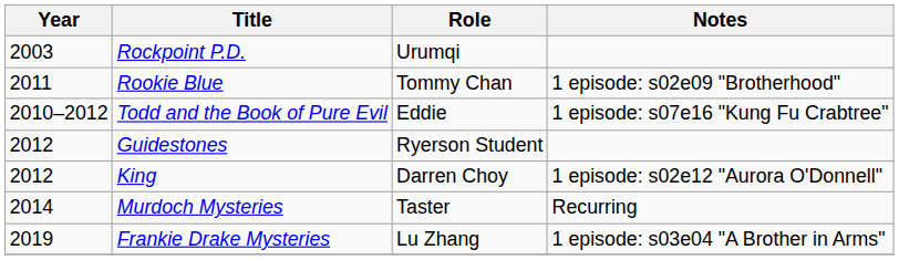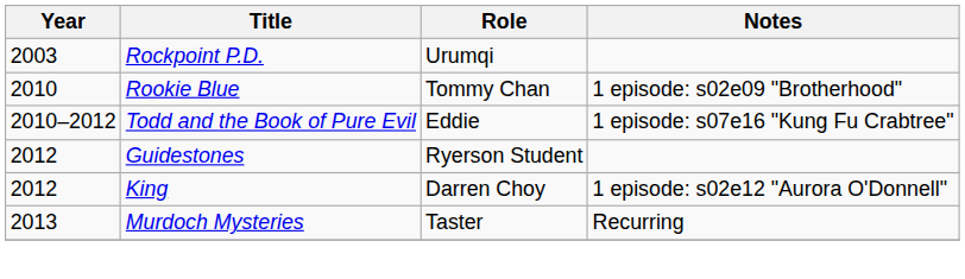Rookie Blue | Year: 2011 -> 2010
Murdoch Mysteries | Year: 2014 -> 2013
- row: 2019 | Frankie Drake Mysteries | Lu Zhang | 1 episode: s03e04 "A Brother in Arms"
